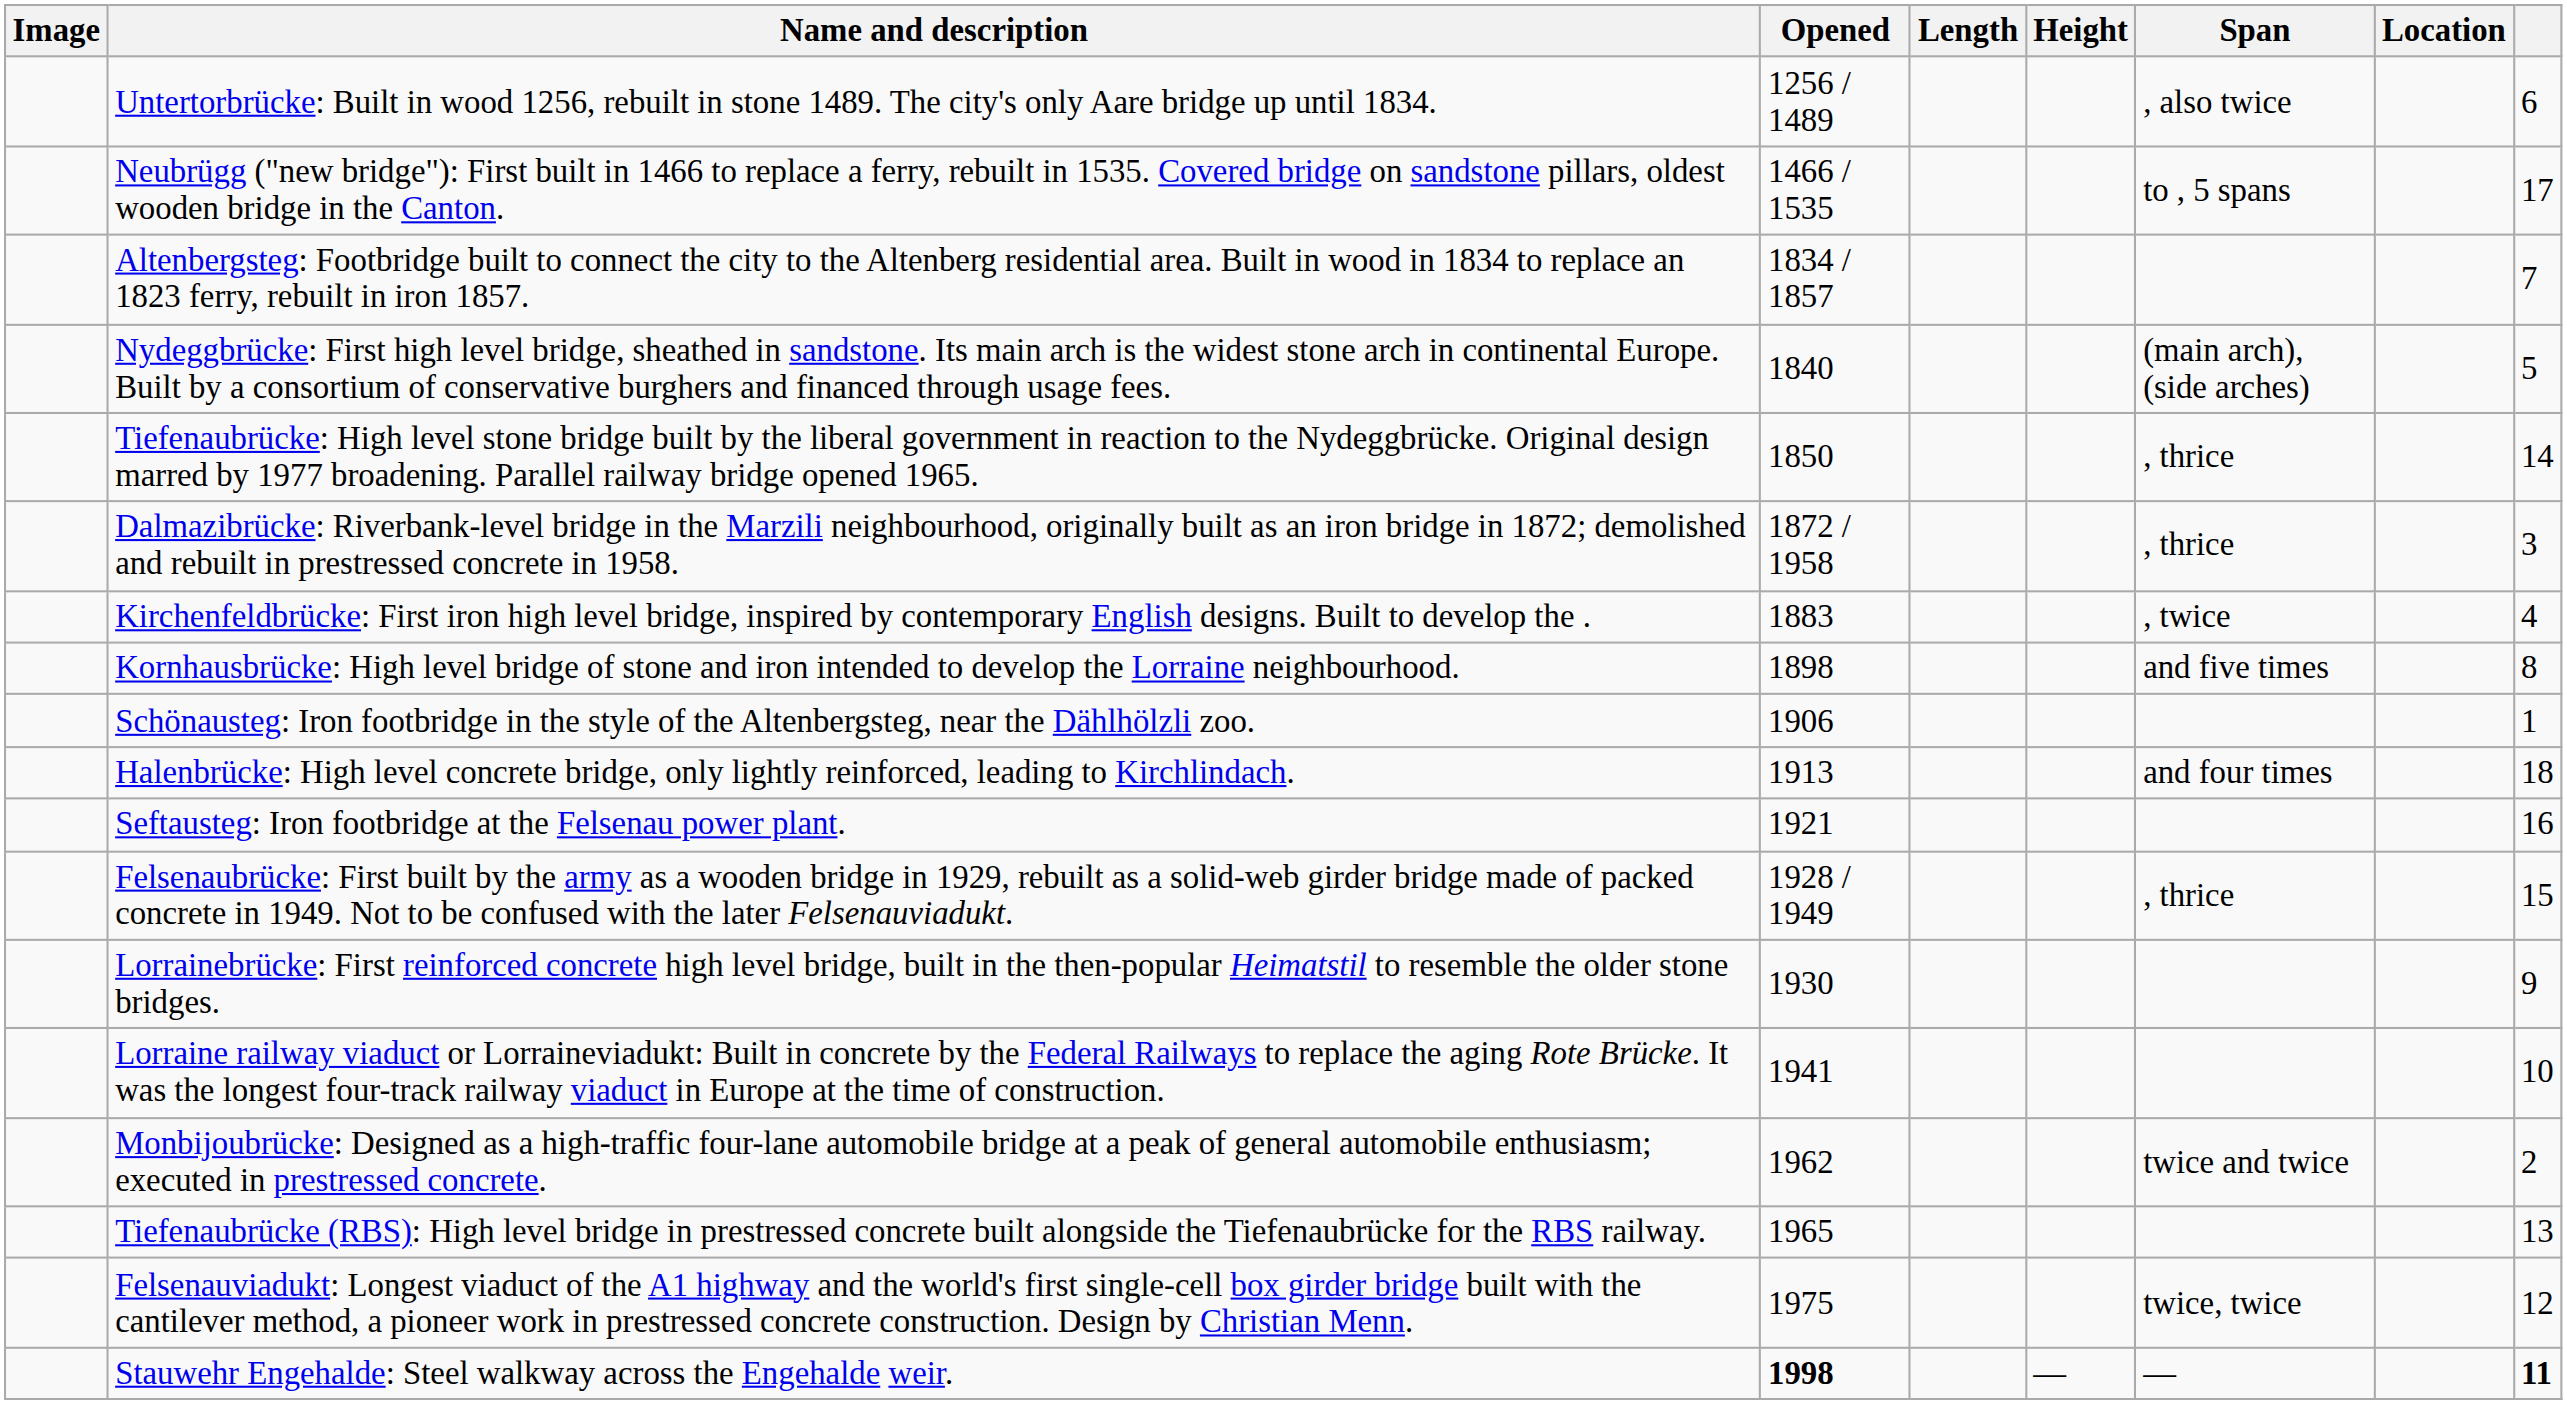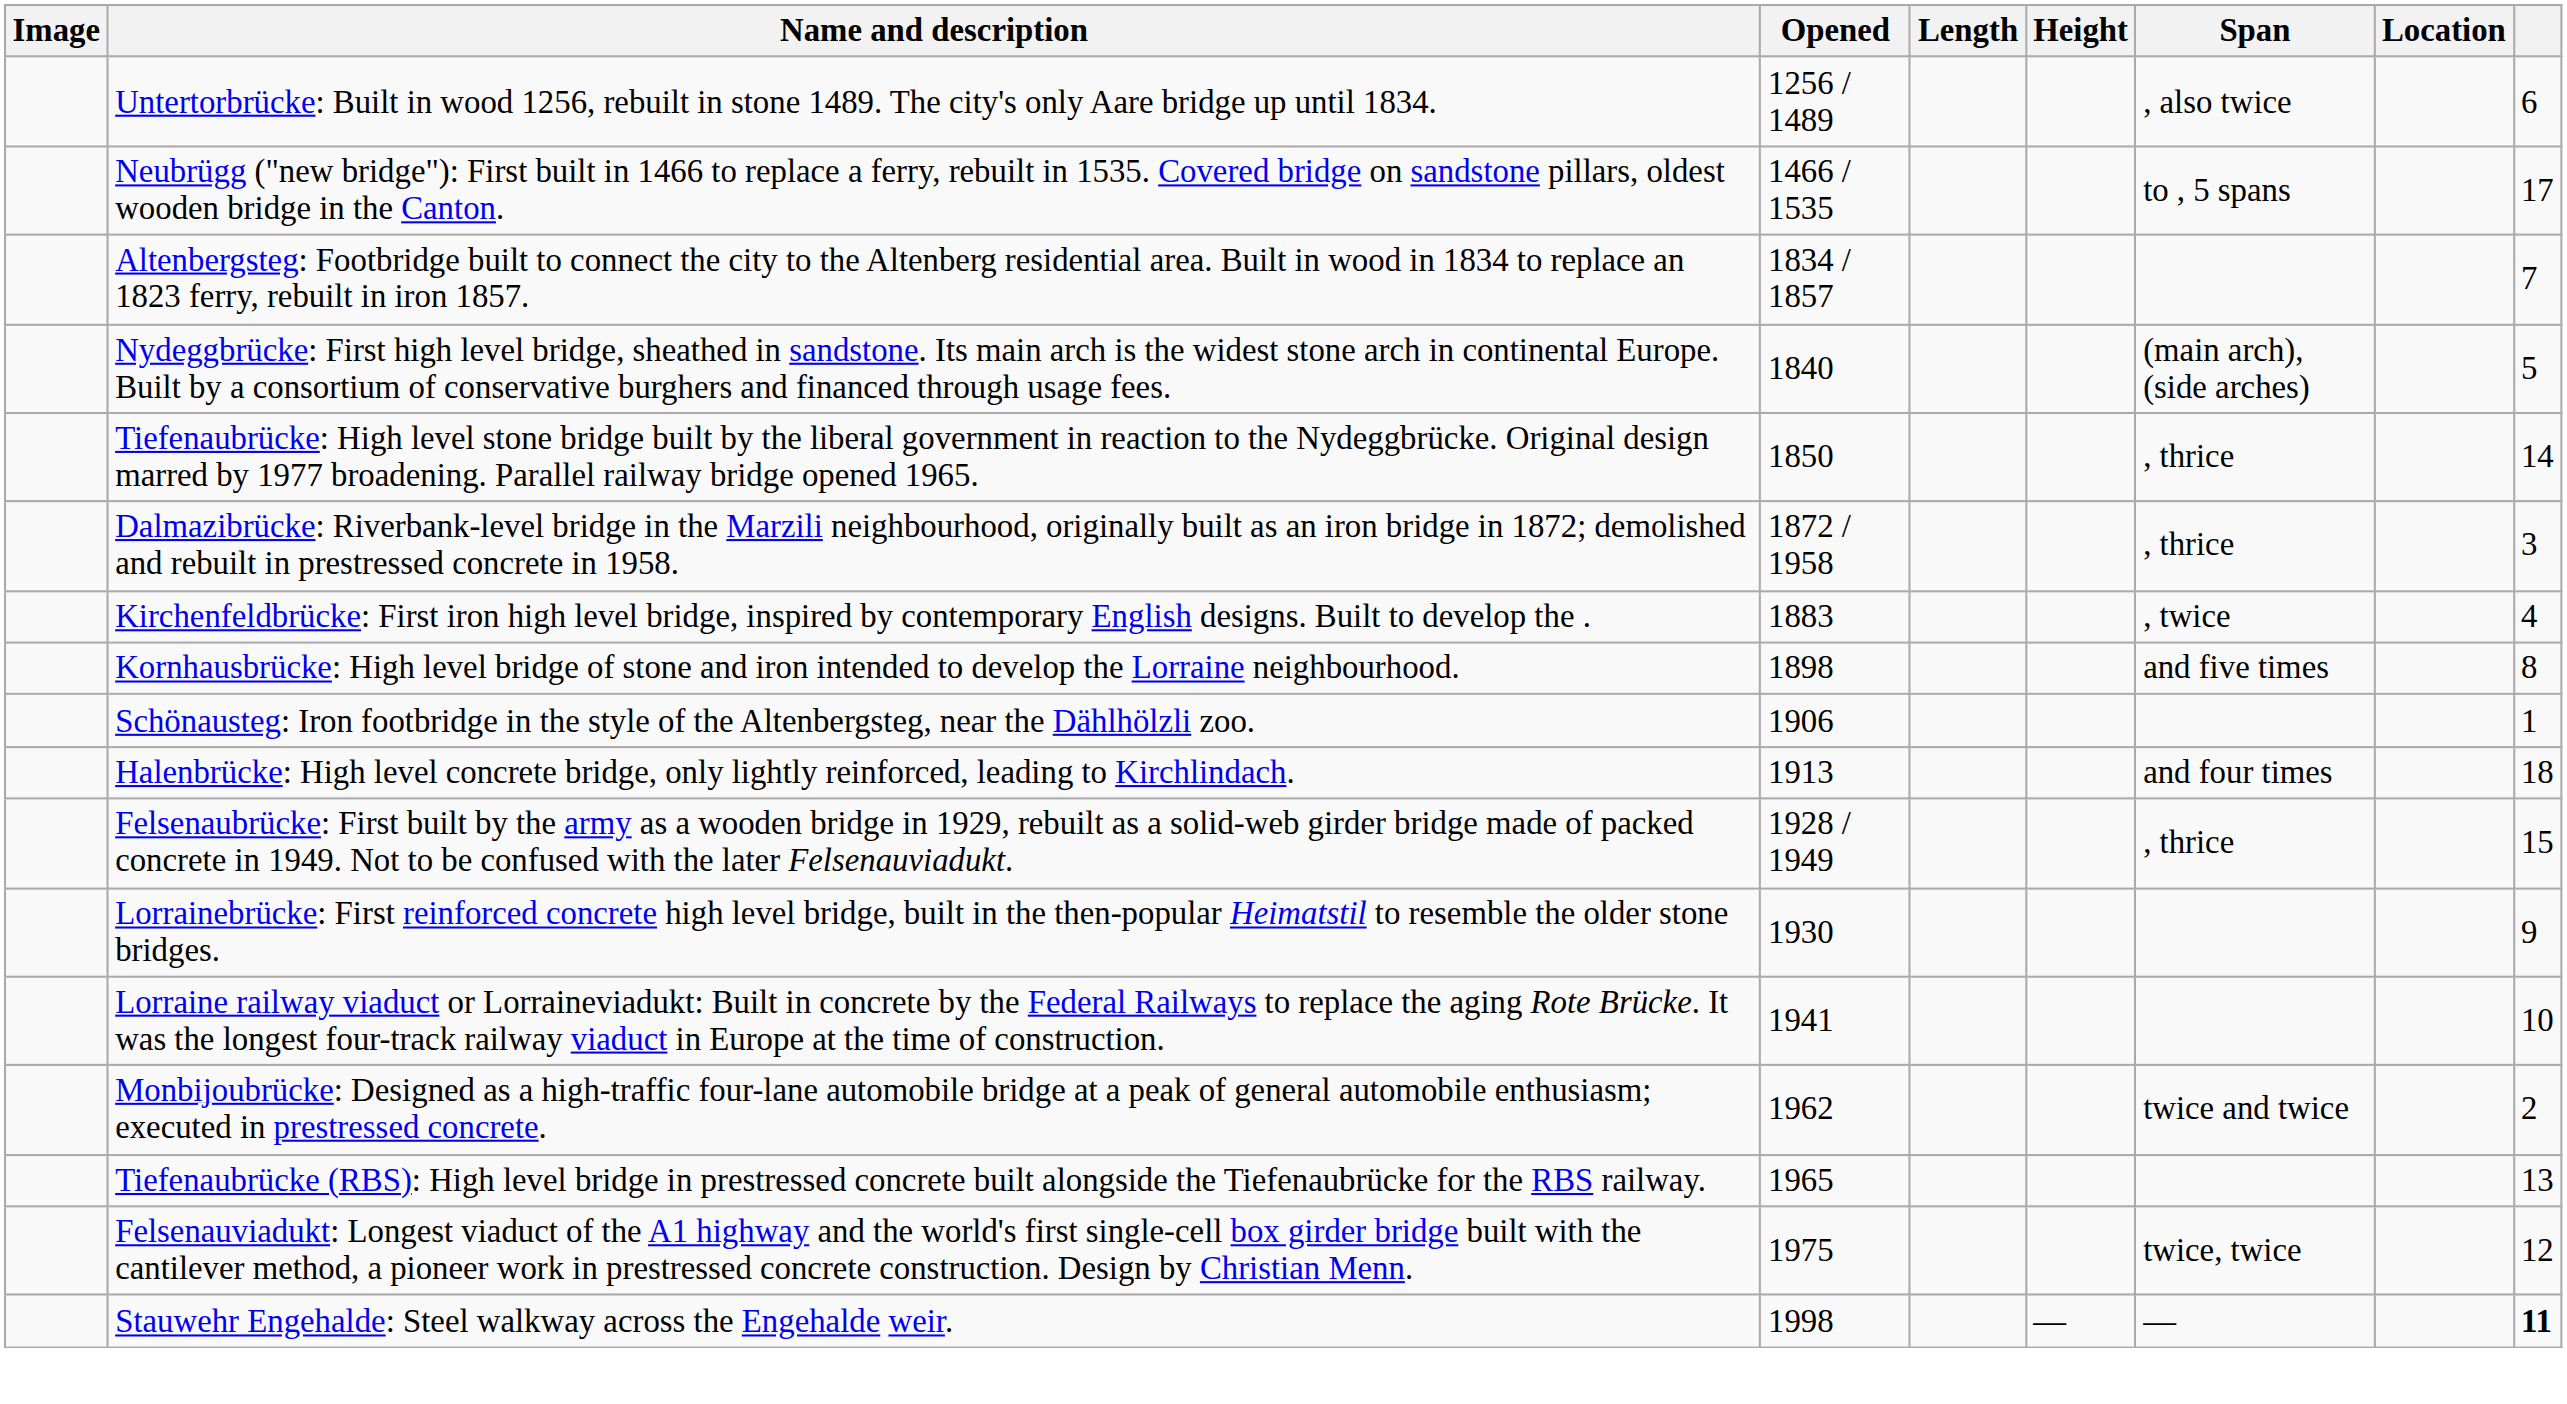- row: Seftausteg: Iron footbridge at the Felsenau power plant. | 1921 | 16
Stauwehr Engehalde: Steel walkway across the Engehalde weir. | Opened: bold -> normal
